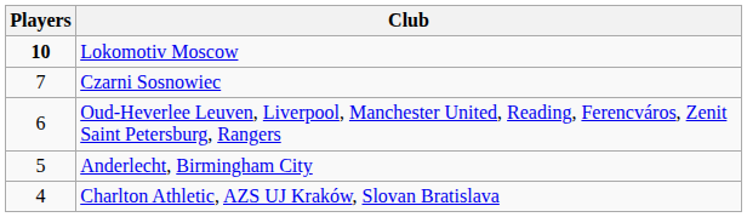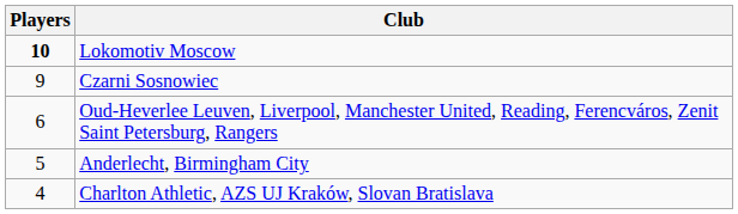Czarni Sosnowiec | Players: 7 -> 9
